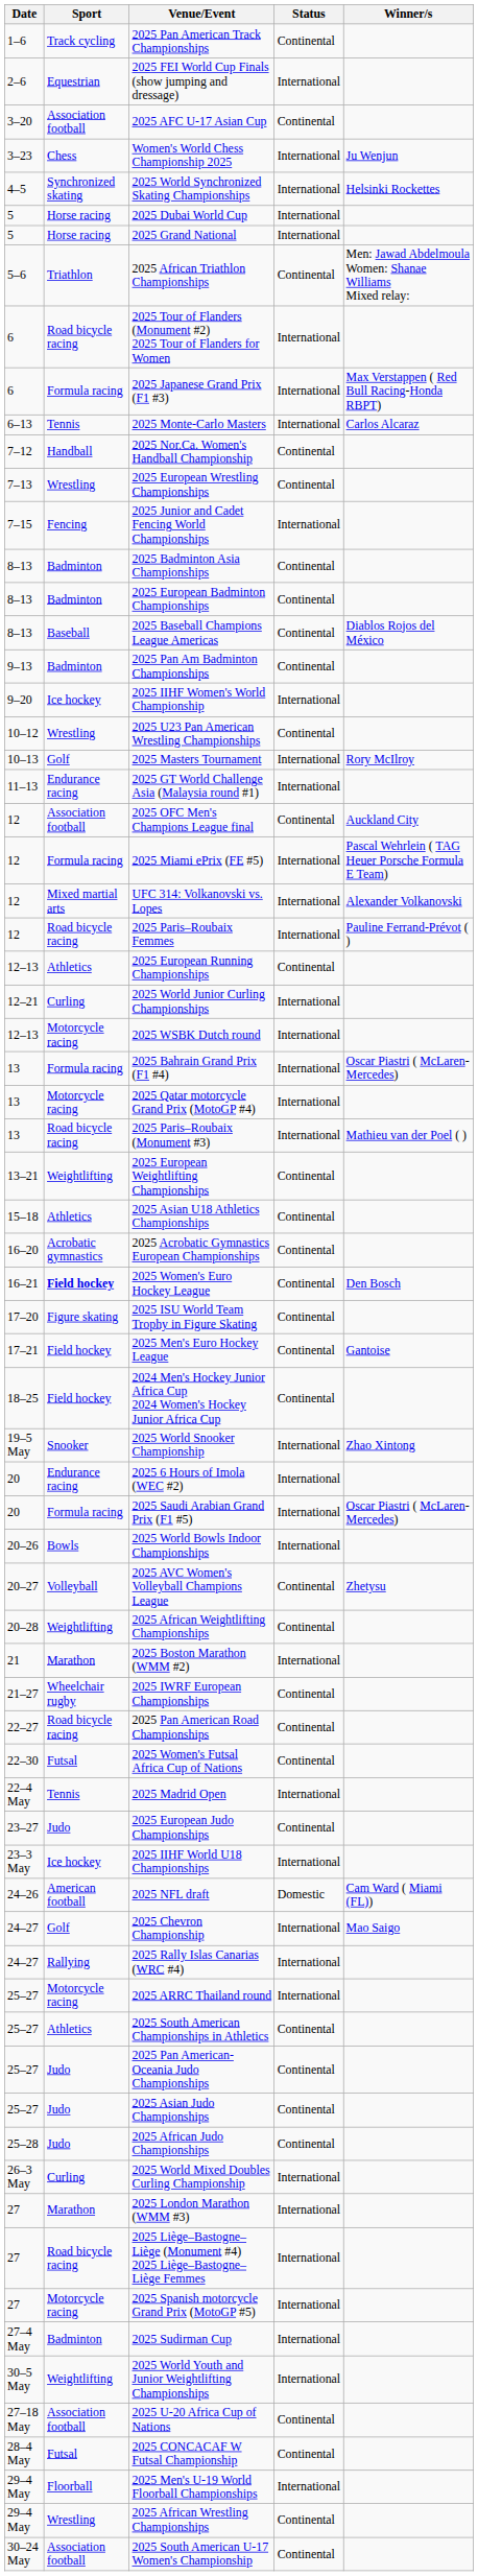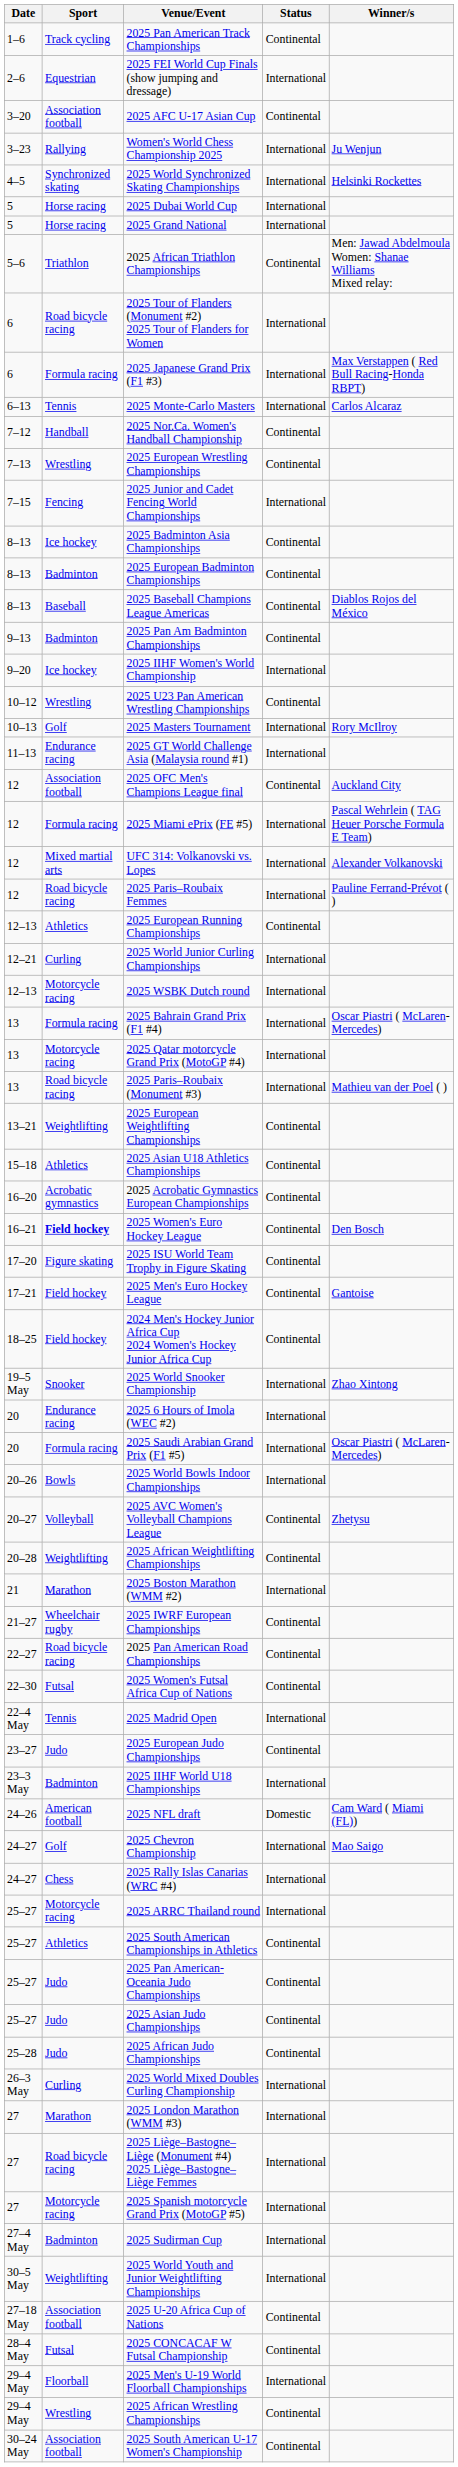Women's World Chess Championship 2025 | Sport: Chess -> Rallying
2025 Badminton Asia Championships | Sport: Badminton -> Ice hockey
2025 IIHF World U18 Championships | Sport: Ice hockey -> Badminton
2025 Rally Islas Canarias (WRC #4) | Sport: Rallying -> Chess
